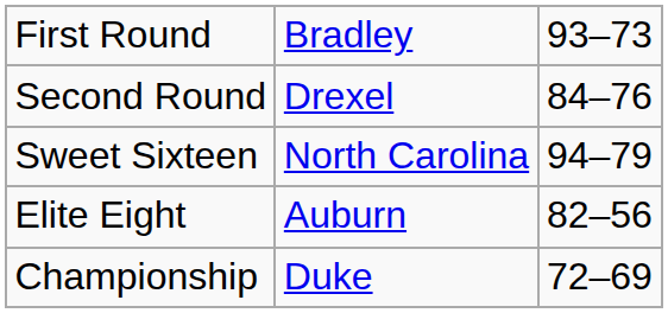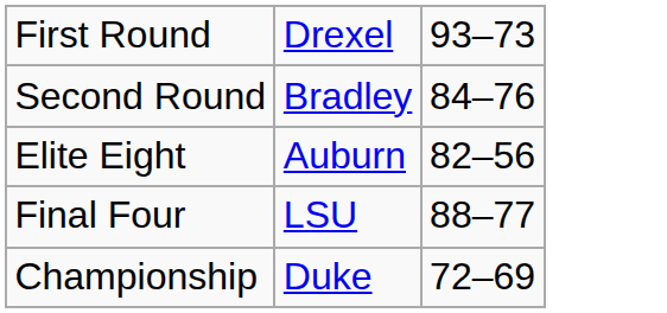First Round | column 2: Bradley -> Drexel
Second Round | column 2: Drexel -> Bradley
- row: Sweet Sixteen | North Carolina | 94–79
+ row: Final Four | LSU | 88–77
